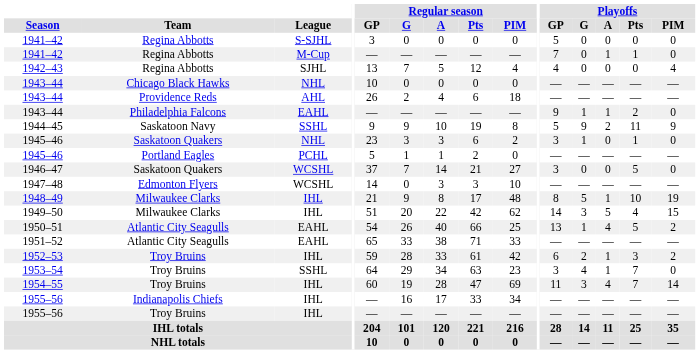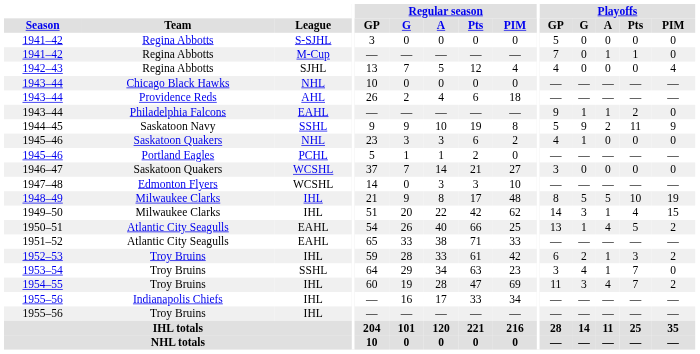1945–46 / Saskatoon Quakers | Playoffs / GP: 3 -> 4
1945–46 / Saskatoon Quakers | Playoffs / Pts: 1 -> 0
1946–47 | Playoffs / Pts: 5 -> 0
1948–49 | Playoffs / A: 1 -> 5
1949–50 | Playoffs / A: 5 -> 1
1954–55 | Playoffs / PIM: 14 -> 2
